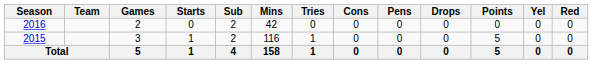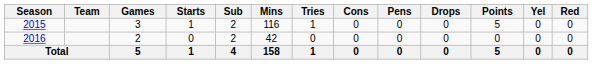rows swapped: 2015 <-> 2016
